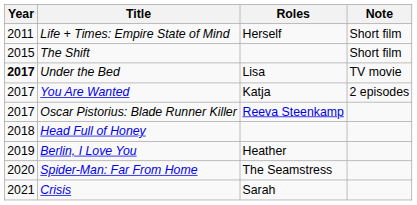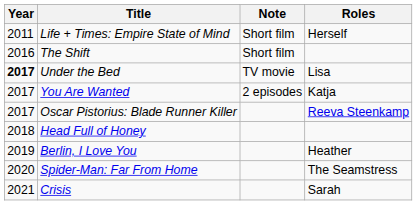columns swapped: Roles <-> Note
The Shift | Year: 2015 -> 2016
